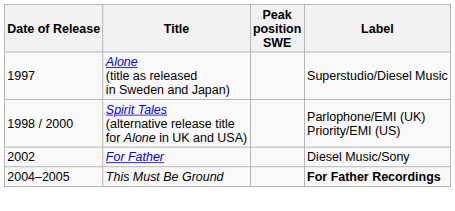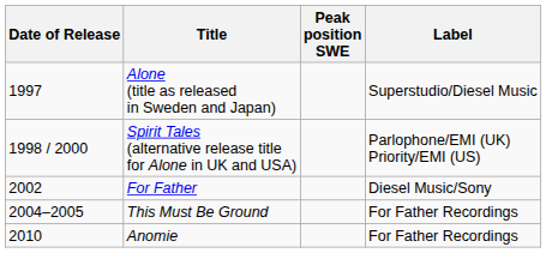This Must Be Ground | Label: bold -> normal
+ row: 2010 | Anomie | For Father Recordings
